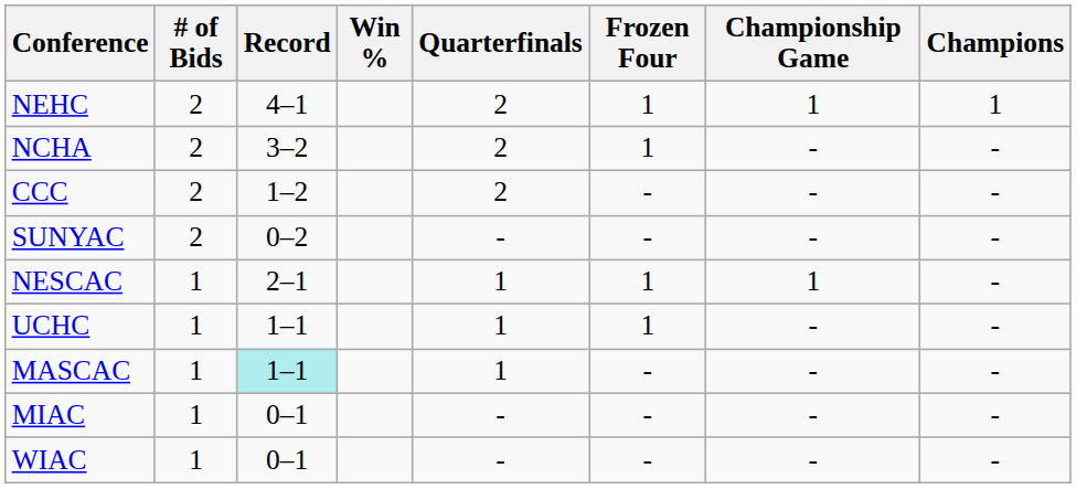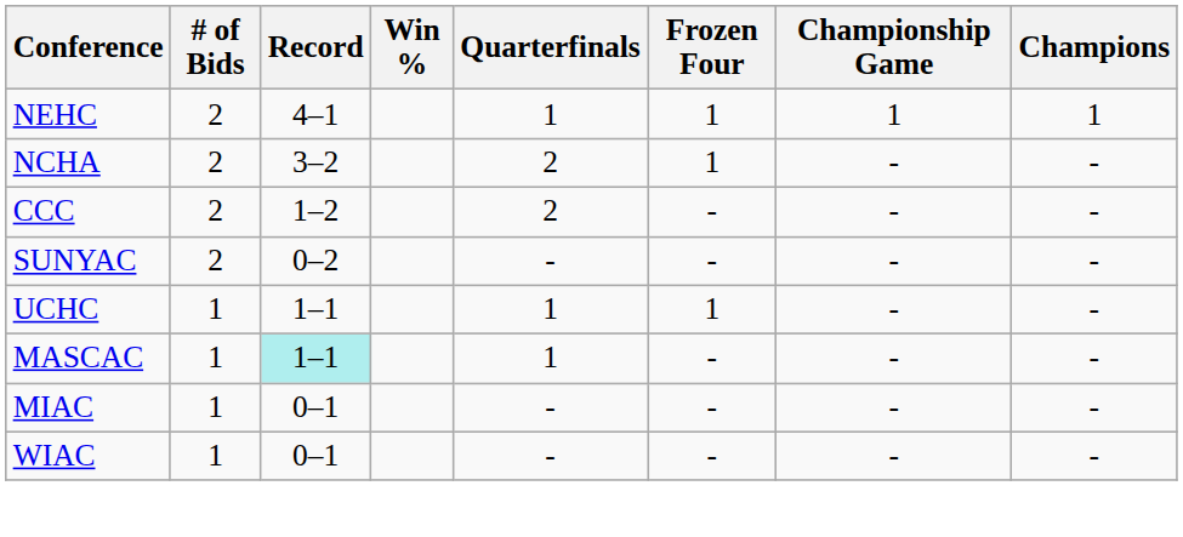NEHC | Quarterfinals: 2 -> 1
- row: NESCAC | 1 | 2–1 | 1 | 1 | 1 | -
